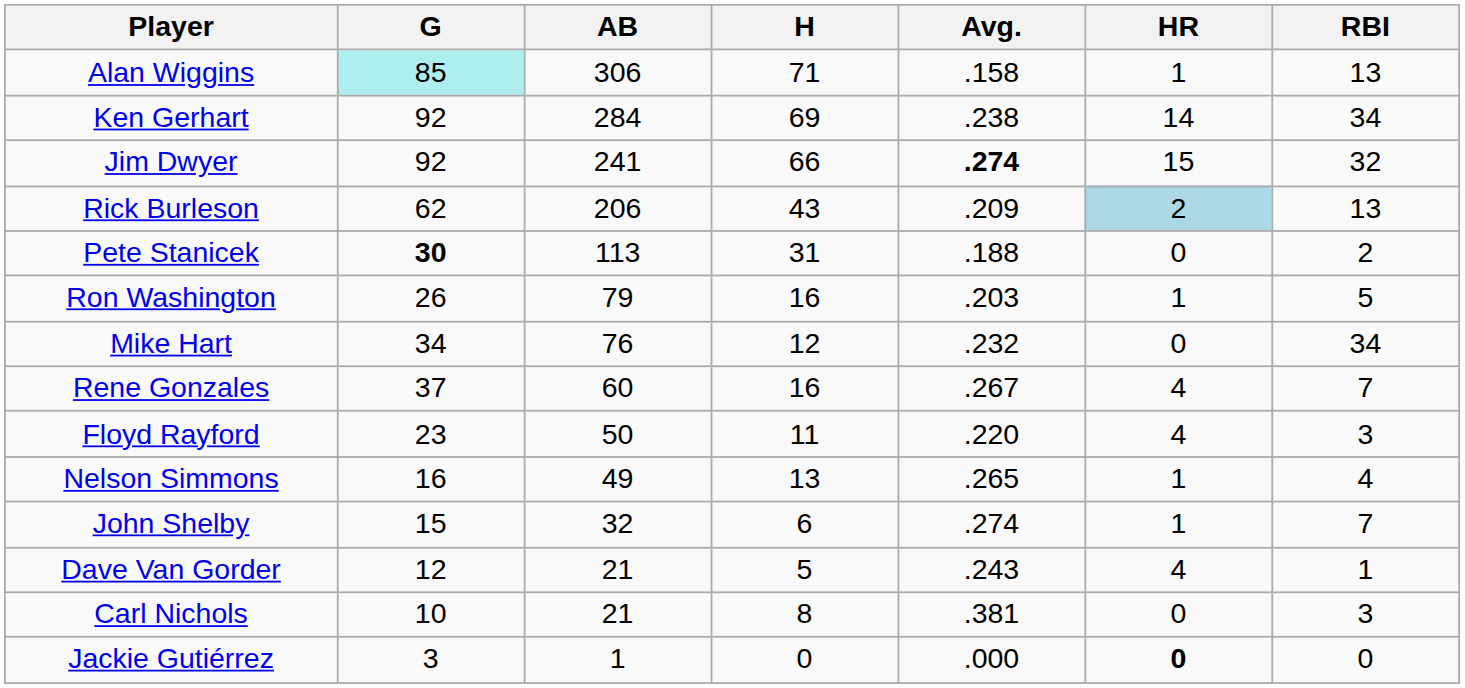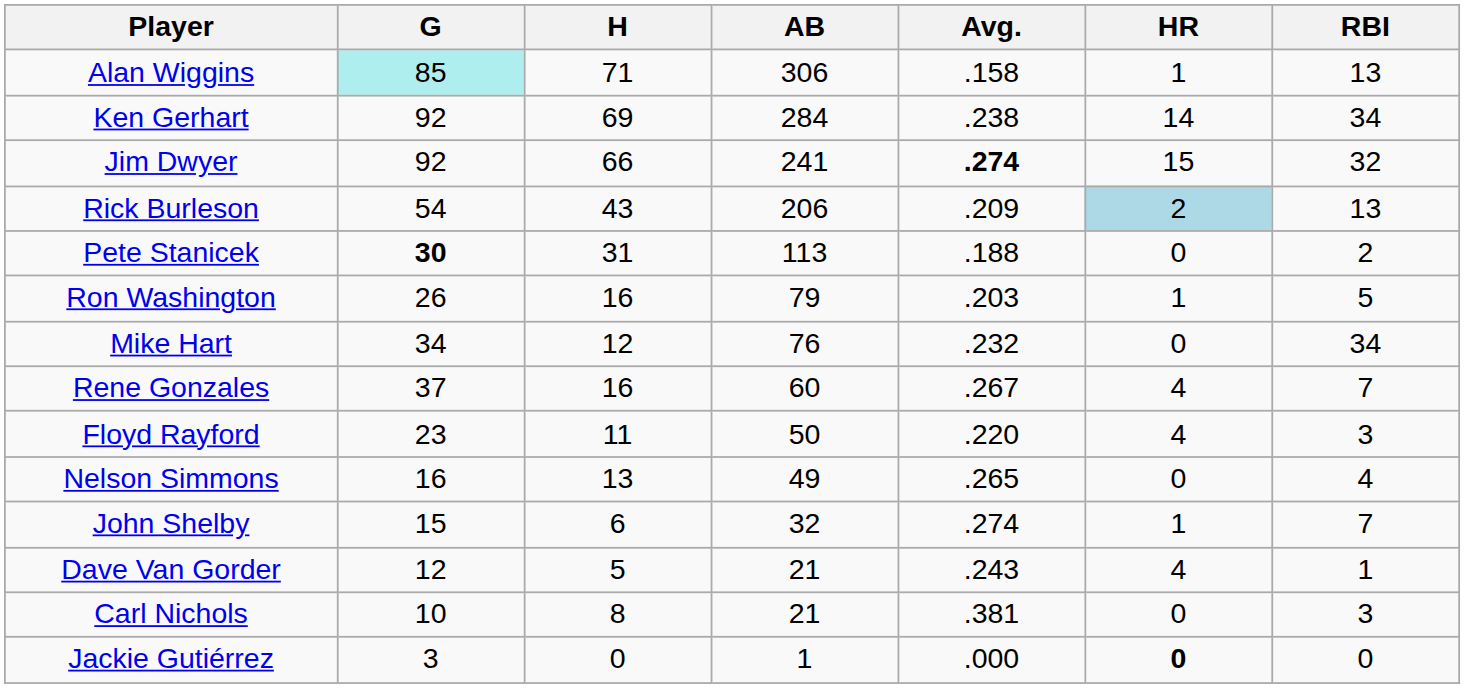columns swapped: AB <-> H
Rick Burleson | G: 62 -> 54
Nelson Simmons | HR: 1 -> 0
